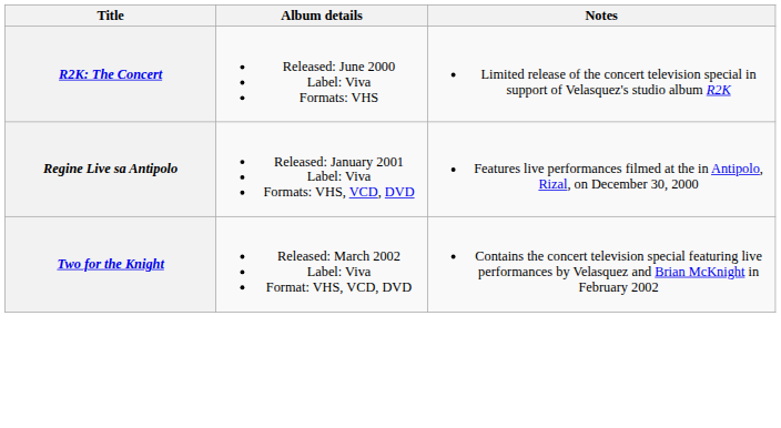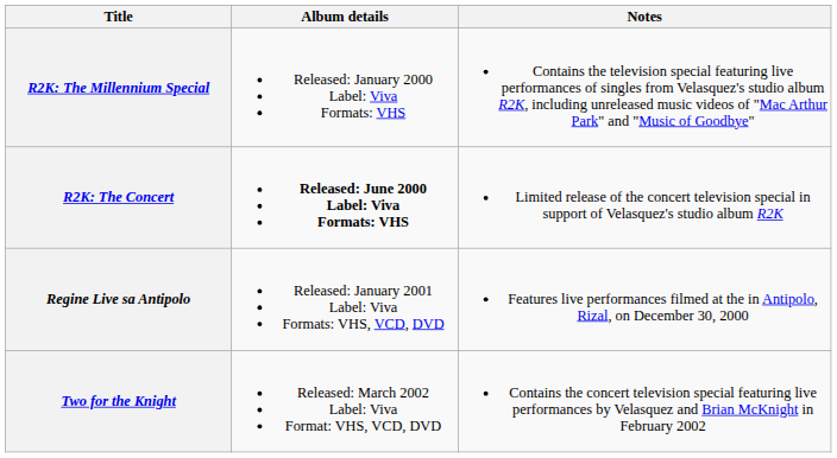+ row: R2K: The Millennium Special | Released: January 2000 Label: Viva Formats: VHS | Contains the television special featuring live performances of singles from Velasquez's studio album R2K, including unreleased music videos of "Mac Arthur Park" and "Music of Goodbye"
R2K: The Concert | Album details: normal -> bold
